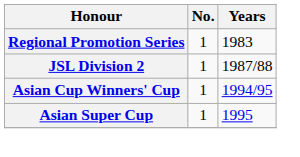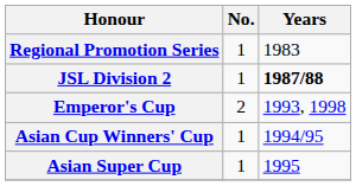JSL Division 2 | Years: normal -> bold
+ row: Emperor's Cup | 2 | 1993, 1998
